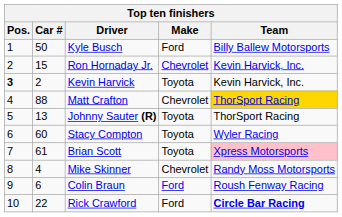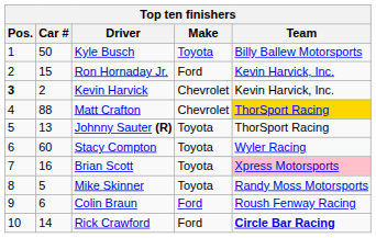Kyle Busch | Make: Ford -> Toyota
Ron Hornaday Jr. | Make: Chevrolet -> Ford
Kevin Harvick | Make: Toyota -> Chevrolet
Brian Scott | Car #: 61 -> 16
Mike Skinner | Car #: 4 -> 5
Mike Skinner | Make: Chevrolet -> Toyota
Rick Crawford | Car #: 22 -> 14
